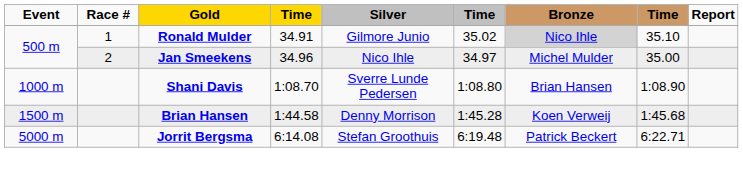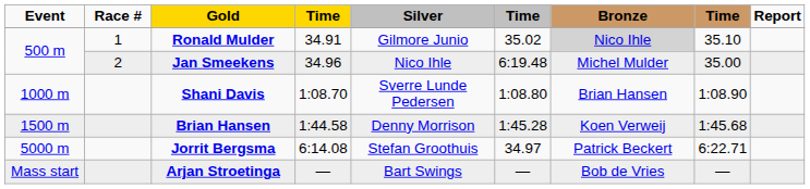Jan Smeekens | column 6: 34.97 -> 6:19.48
Jorrit Bergsma | column 6: 6:19.48 -> 34.97
+ row: Mass start | Arjan Stroetinga | — | Bart Swings | — | Bob de Vries | —
